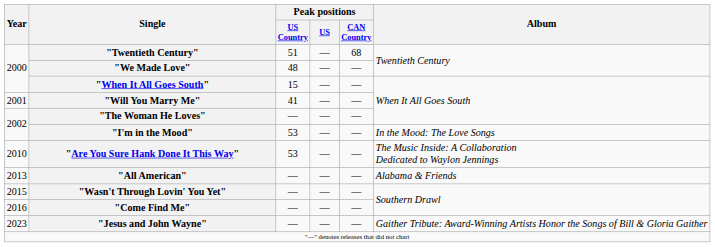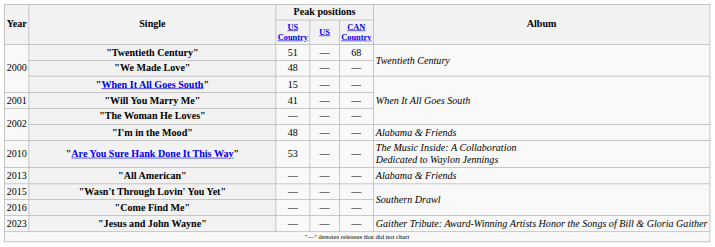"I'm in the Mood" | Peak positions / US Country: 53 -> 48
"I'm in the Mood" | Album: In the Mood: The Love Songs -> Alabama & Friends
